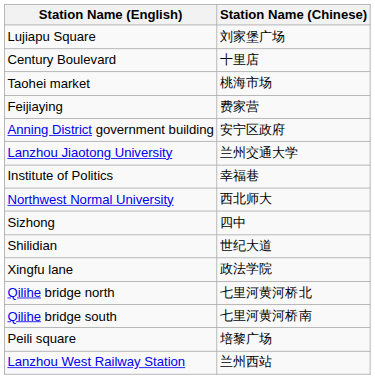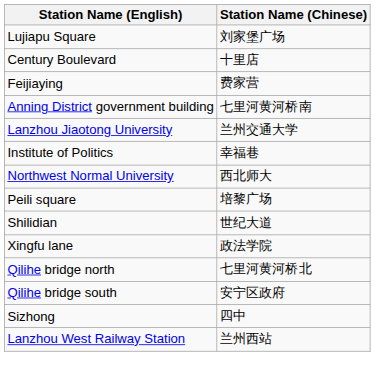- row: Taohei market | 桃海市场
Anning District government building | Station Name (Chinese): 安宁区政府 -> 七里河黄河桥南
rows swapped: Peili square <-> Sizhong
Qilihe bridge south | Station Name (Chinese): 七里河黄河桥南 -> 安宁区政府
